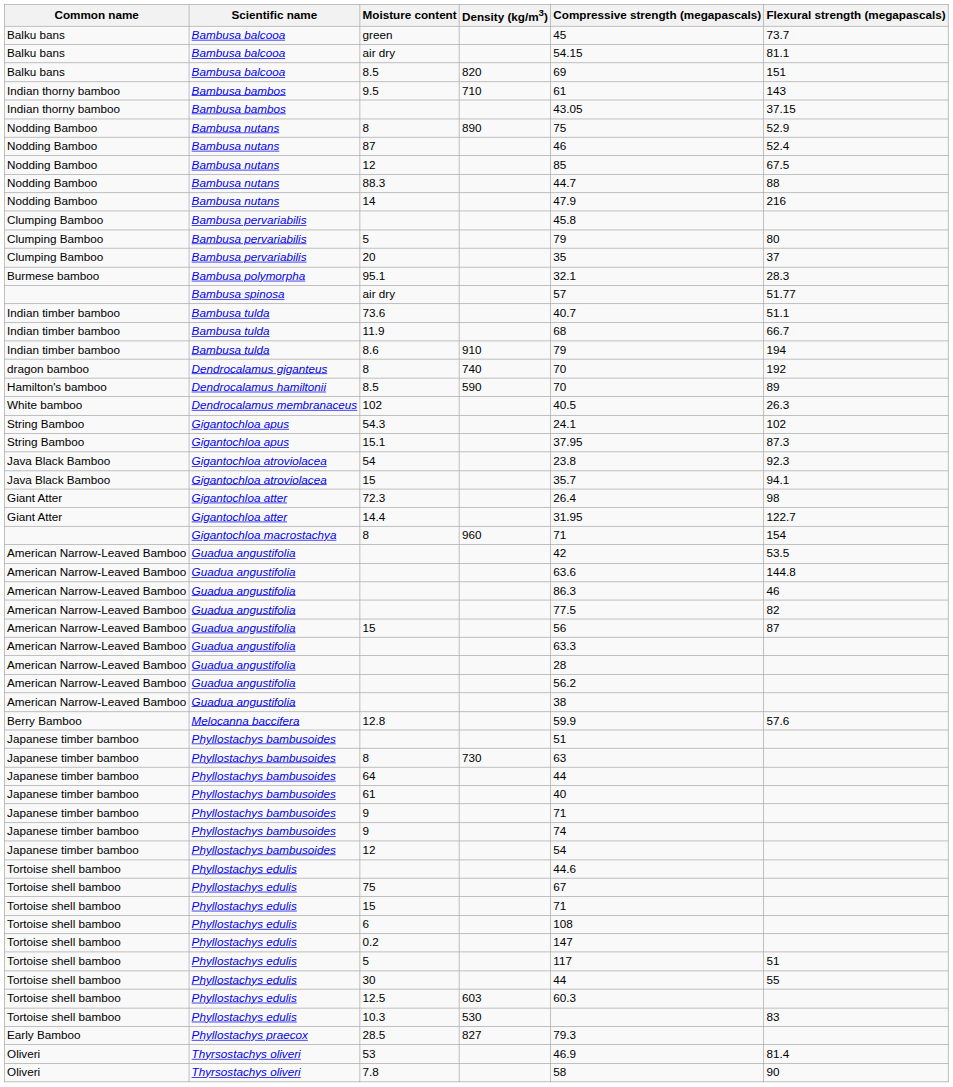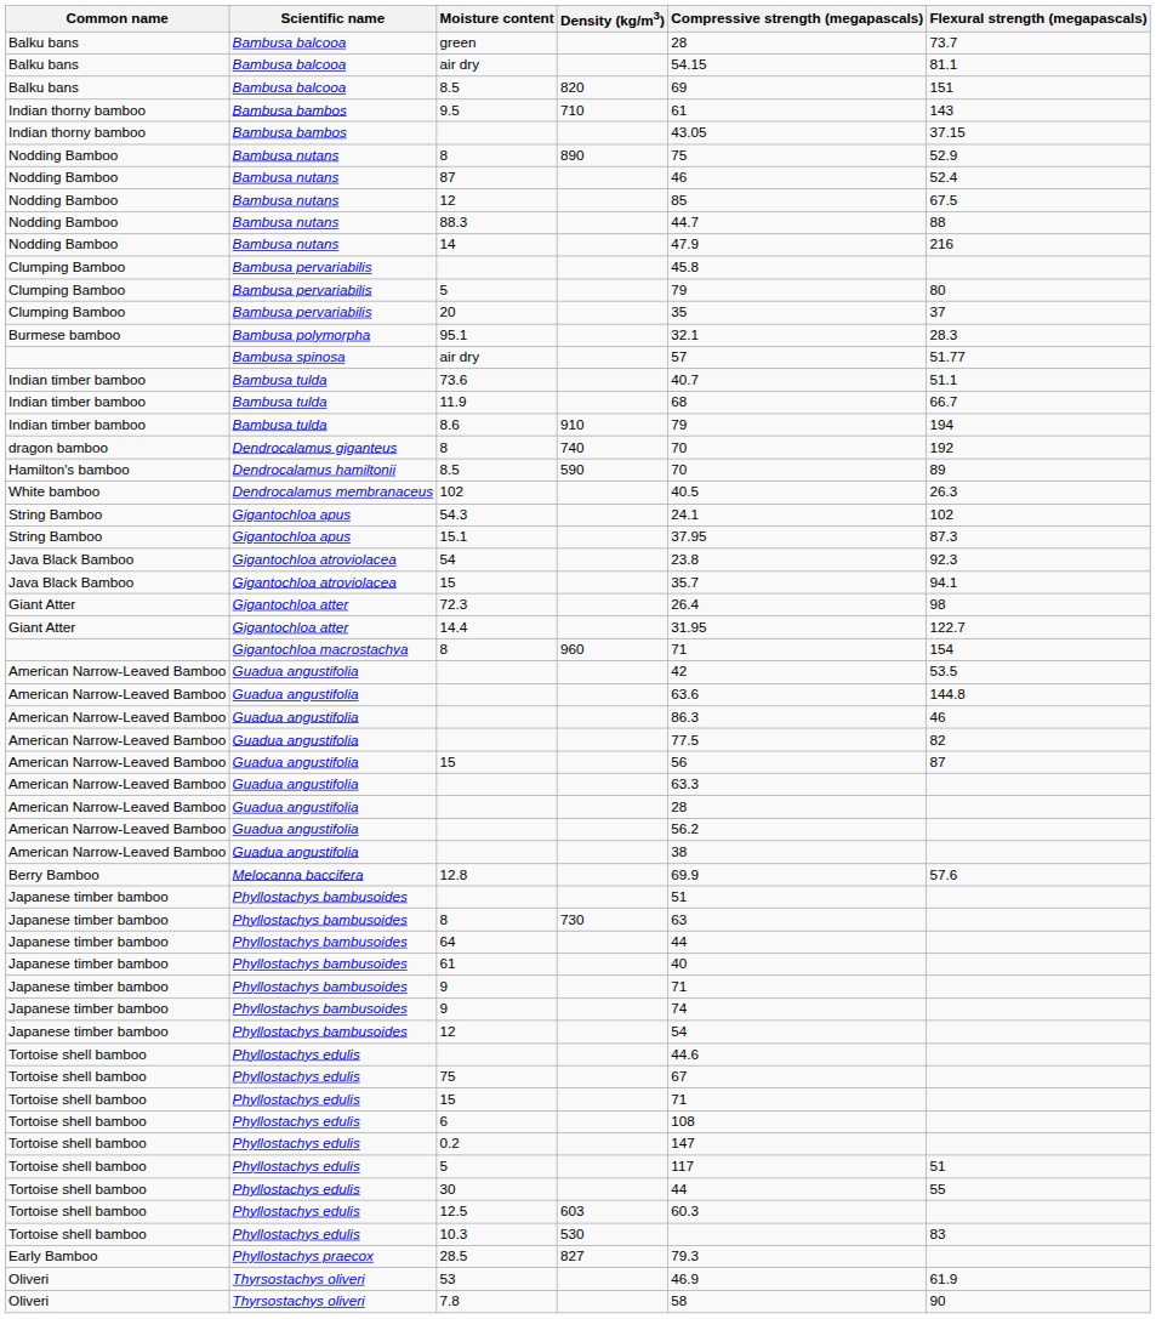green | Compressive strength (megapascals): 45 -> 28
12.8 | Compressive strength (megapascals): 59.9 -> 69.9
53 | Flexural strength (megapascals): 81.4 -> 61.9
